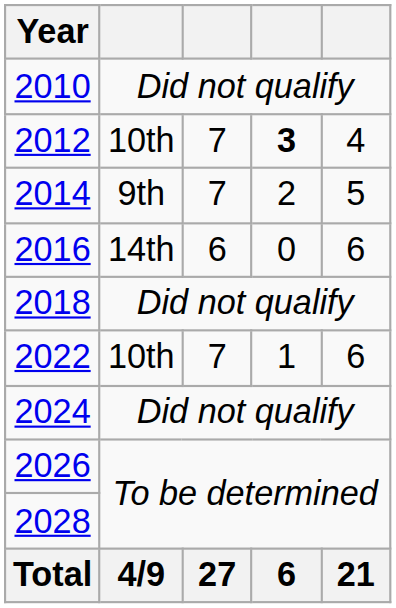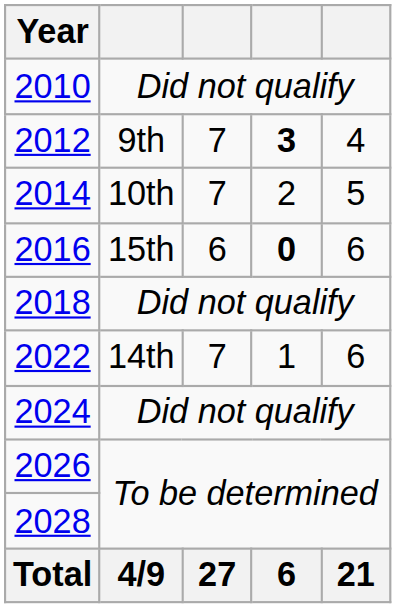2012 | column 2: 10th -> 9th
2014 | column 2: 9th -> 10th
2016 | column 2: 14th -> 15th
2016 | column 4: normal -> bold
2022 | column 2: 10th -> 14th
